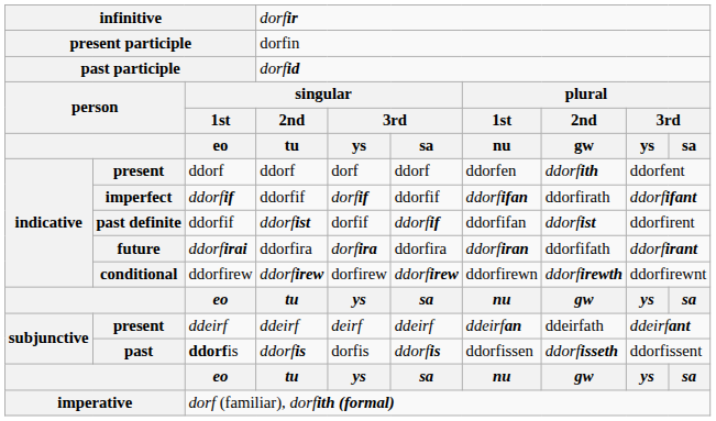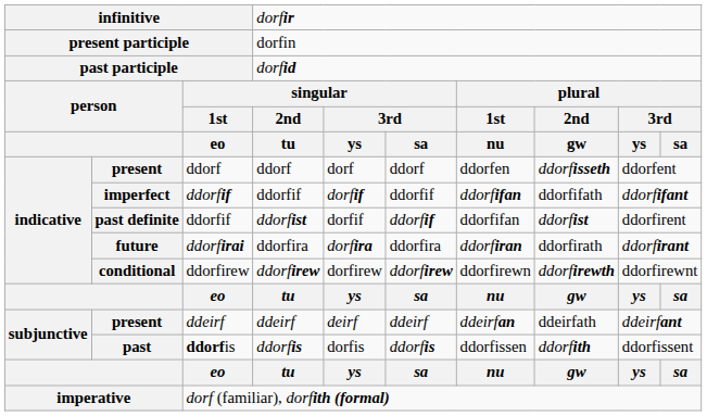present / ddorf | column 8: ddorfith -> ddorfisseth
imperfect | column 8: ddorfirath -> ddorfifath
future | column 8: ddorfifath -> ddorfirath
past | column 8: ddorfisseth -> ddorfith
